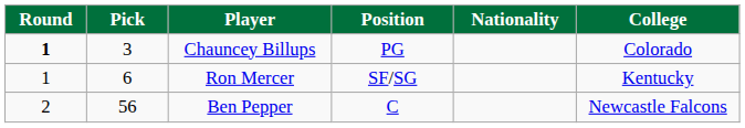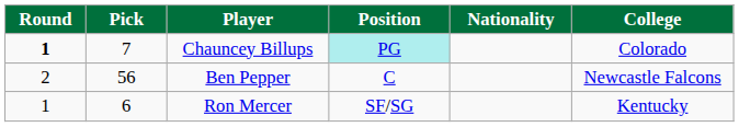Chauncey Billups | Pick: 3 -> 7
Chauncey Billups | Position: no background -> paleturquoise background
rows swapped: Ron Mercer <-> Ben Pepper
